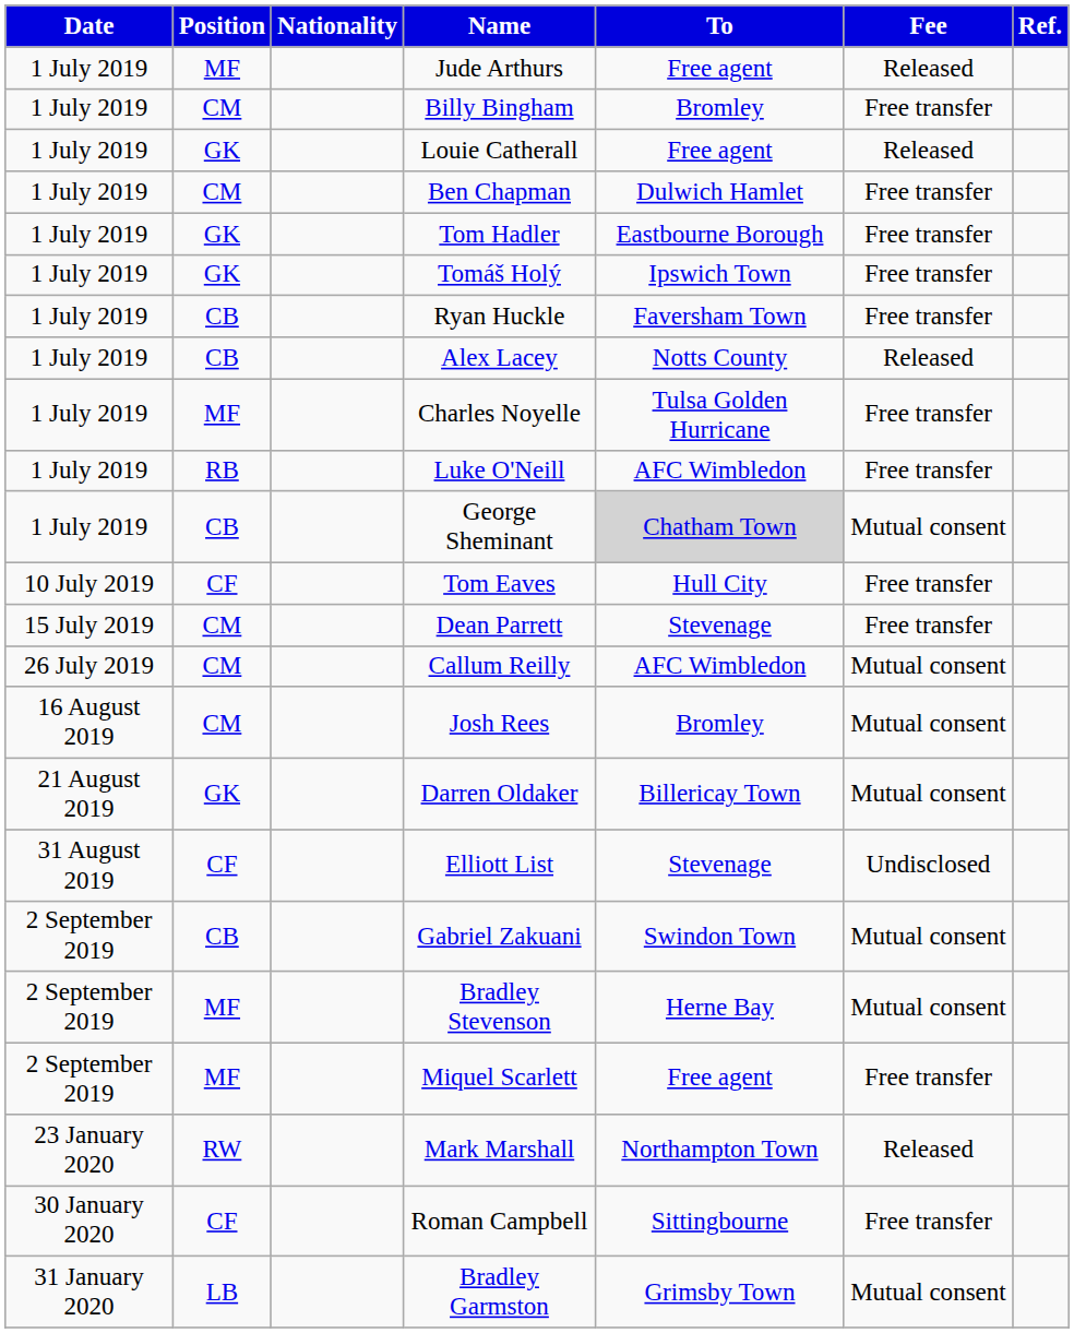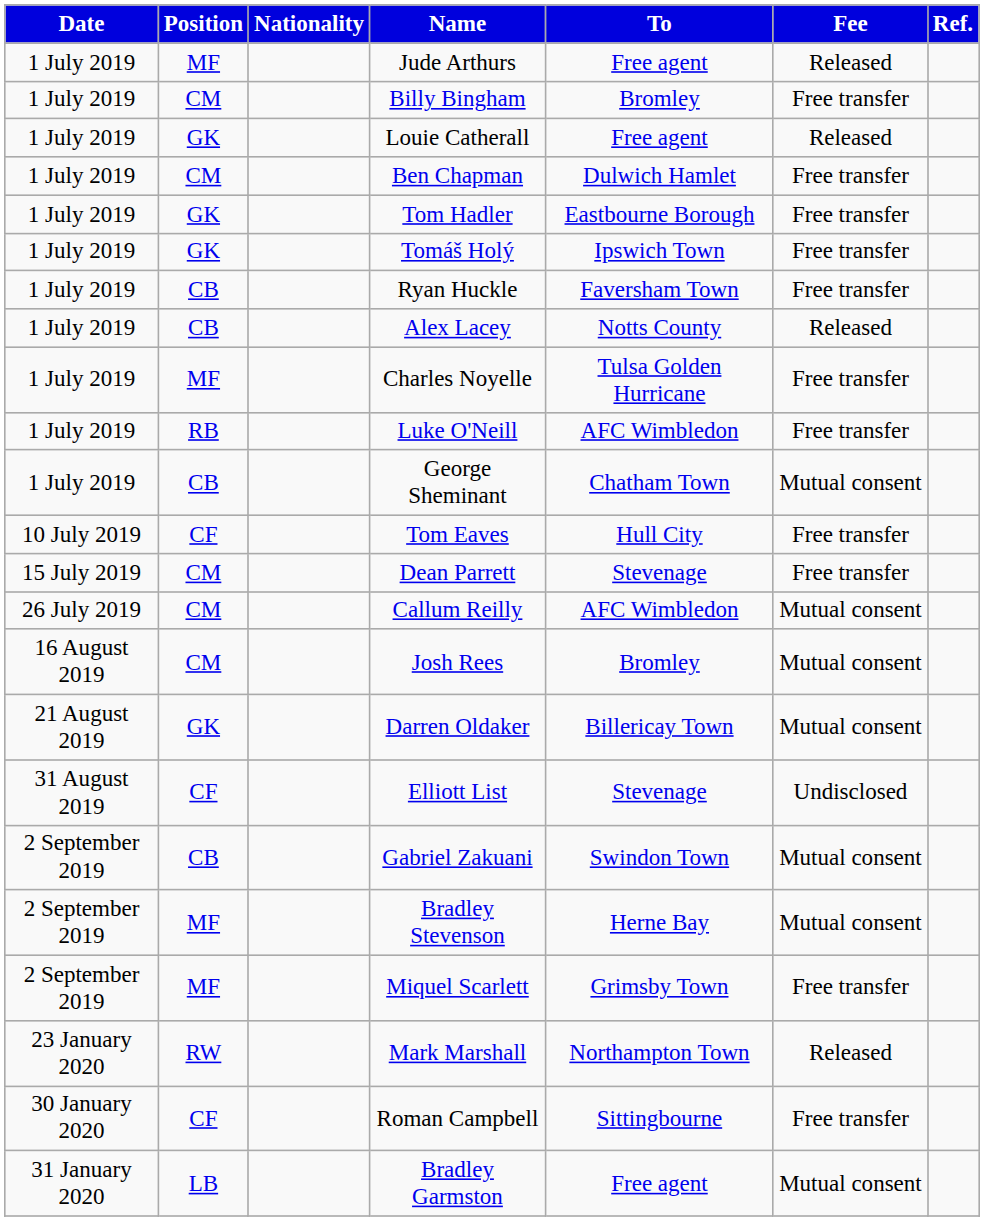George Sheminant | To: lightgrey background -> no background
Miquel Scarlett | To: Free agent -> Grimsby Town
Bradley Garmston | To: Grimsby Town -> Free agent
